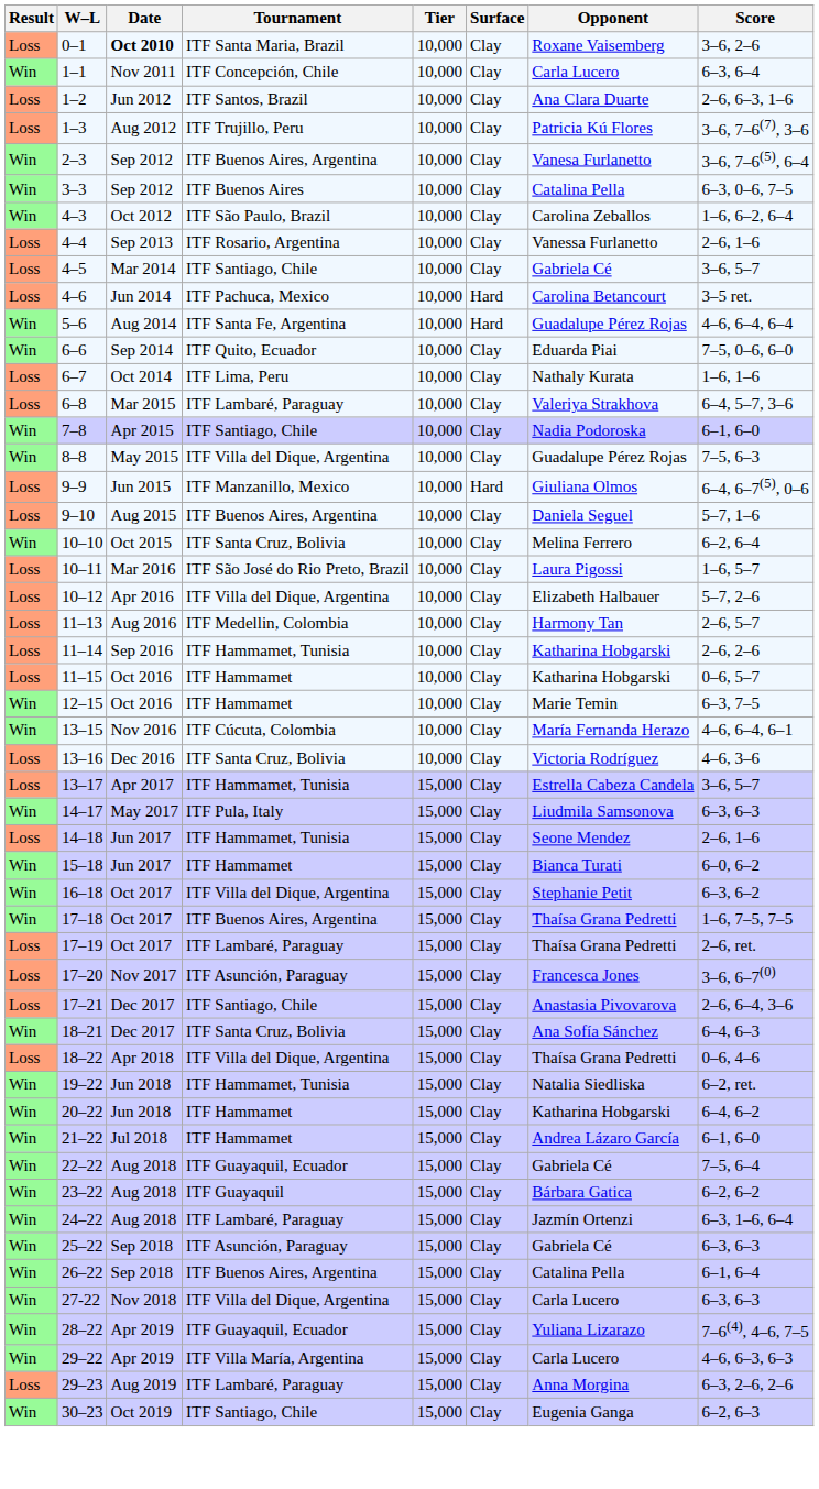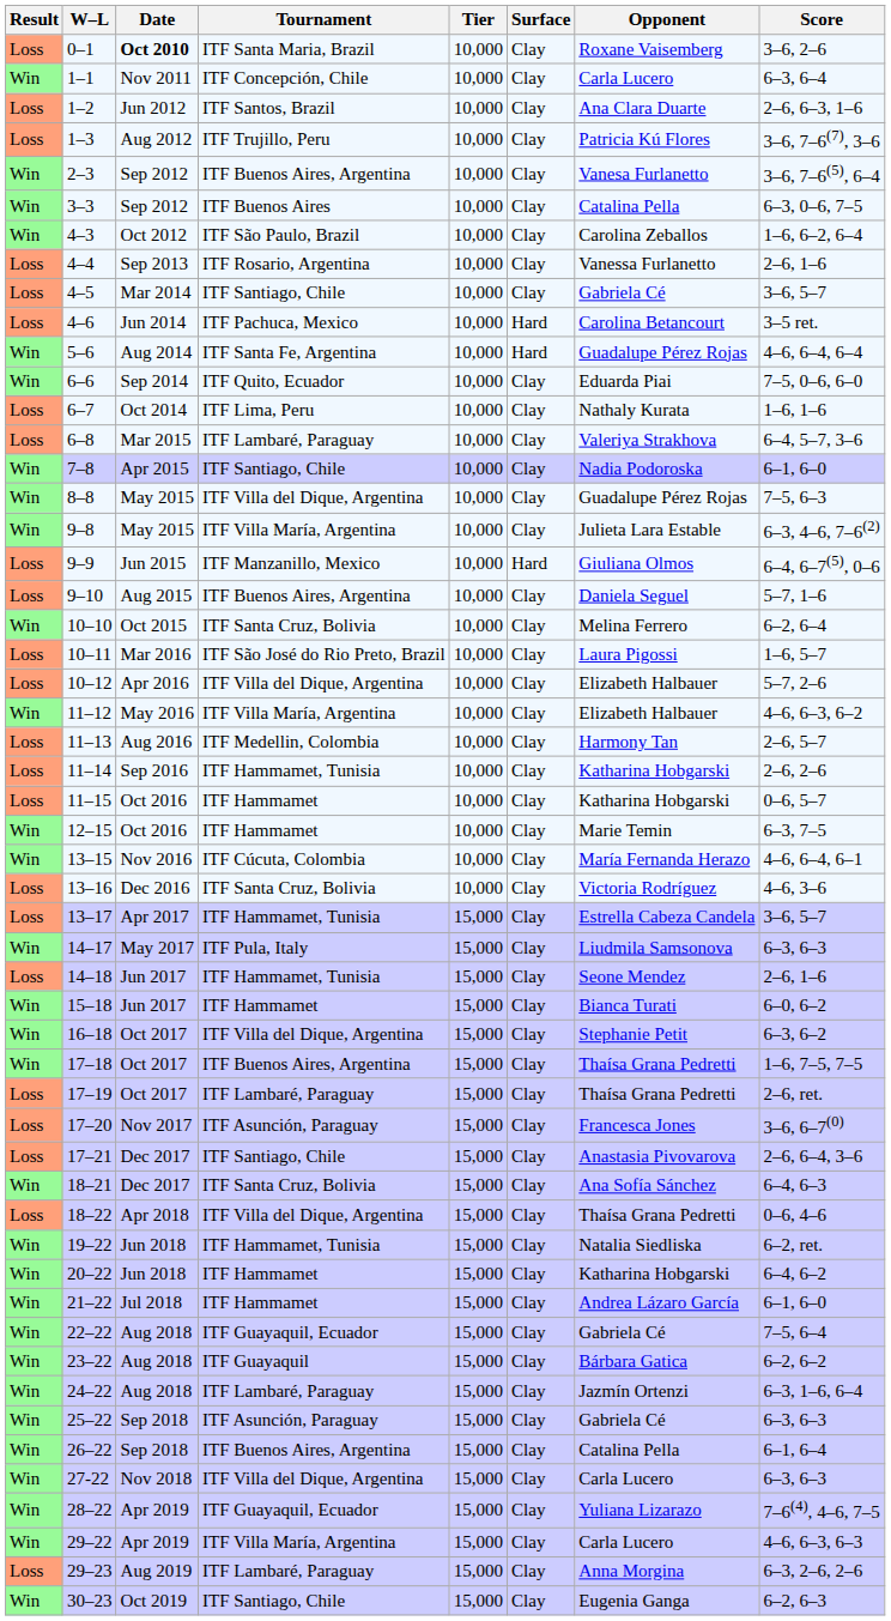+ row: Win | 9–8 | May 2015 | ITF Villa María, Argentina | 10,000 | Clay | Julieta Lara Estable | 6–3, 4–6, 7–6(2)
+ row: Win | 11–12 | May 2016 | ITF Villa María, Argentina | 10,000 | Clay | Elizabeth Halbauer | 4–6, 6–3, 6–2
